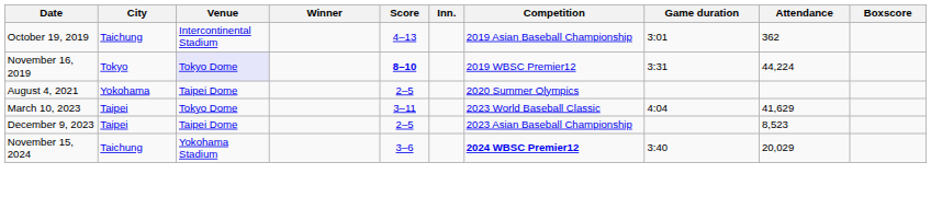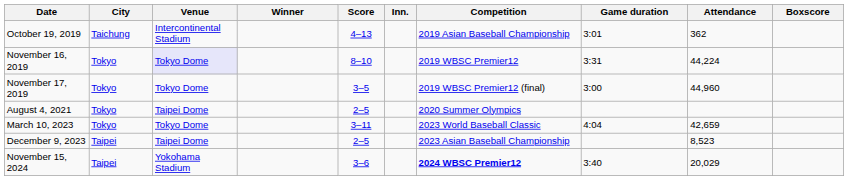November 16, 2019 | Score: bold -> normal
+ row: November 17, 2019 | Tokyo | Tokyo Dome | 3–5 | 2019 WBSC Premier12 (final) | 3:00 | 44,960
August 4, 2021 | City: Yokohama -> Tokyo
March 10, 2023 | City: Taipei -> Tokyo
March 10, 2023 | Attendance: 41,629 -> 42,659
November 15, 2024 | City: Taichung -> Taipei
